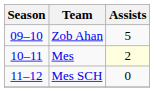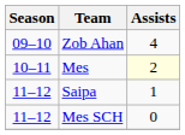Zob Ahan | Assists: 5 -> 4
+ row: 11–12 | Saipa | 1
